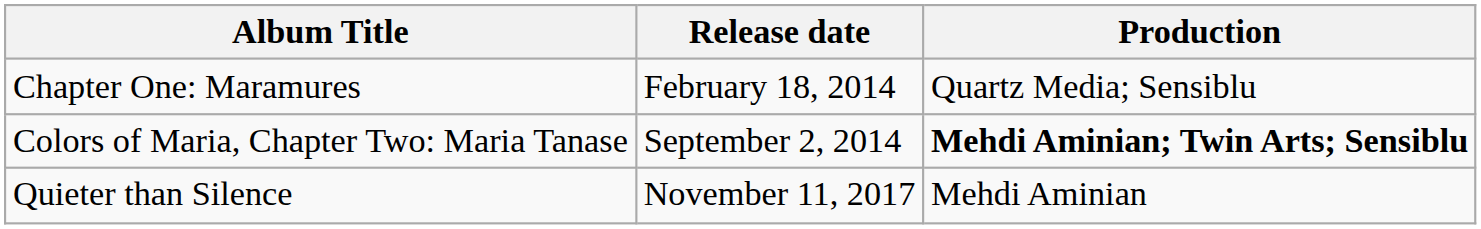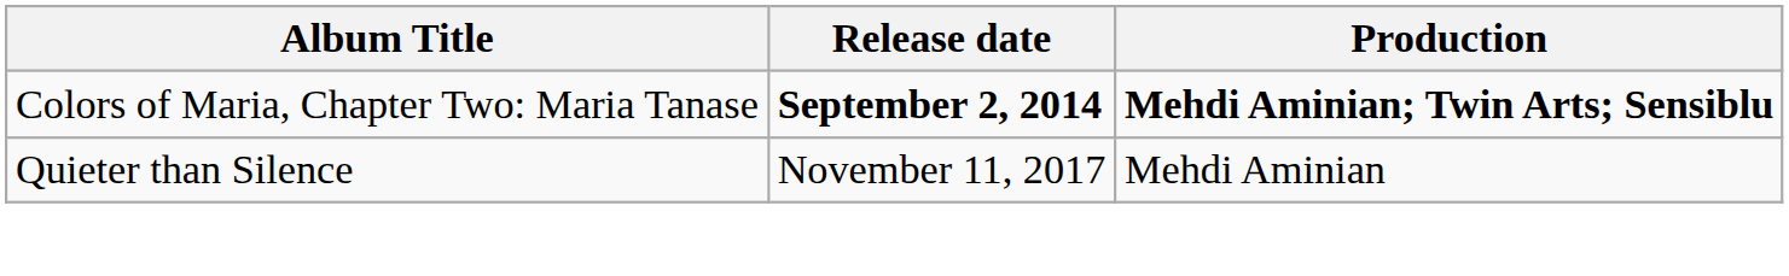- row: Chapter One: Maramures | February 18, 2014 | Quartz Media; Sensiblu
Colors of Maria, Chapter Two: Maria Tanase | Release date: normal -> bold
